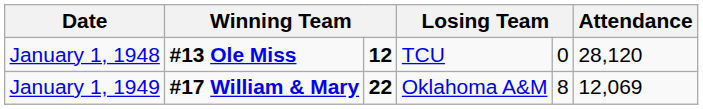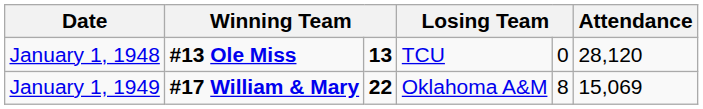January 1, 1948 | column 3: 12 -> 13
January 1, 1949 | Attendance: 12,069 -> 15,069
